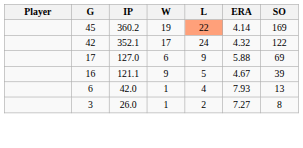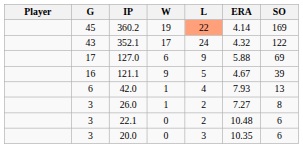352.1 | G: 42 -> 43
+ row: 3 | 22.1 | 0 | 2 | 10.48 | 6
+ row: 3 | 20.0 | 0 | 3 | 10.35 | 6
